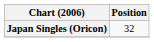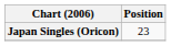Japan Singles (Oricon) | Position: 32 -> 23
